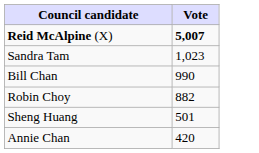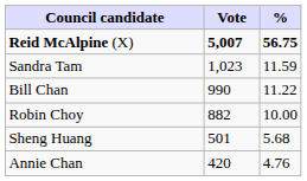+ column: % | 56.75 | 11.59 | 11.22 | 10.00 | 5.68 | 4.76
